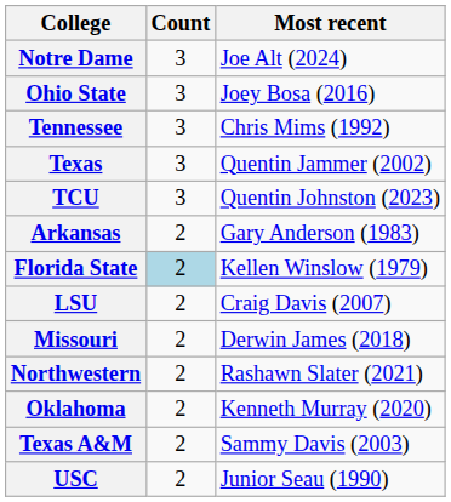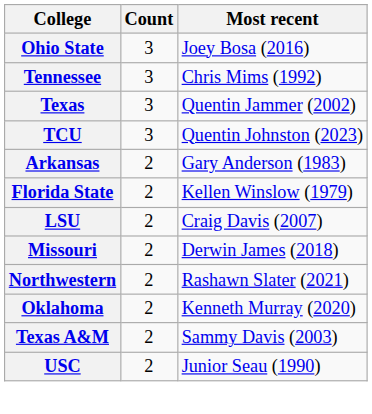- row: Notre Dame | 3 | Joe Alt (2024)
Florida State | Count: lightblue background -> no background
